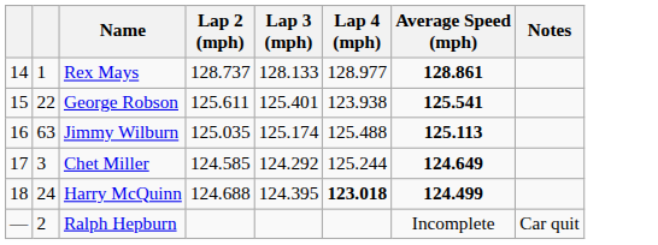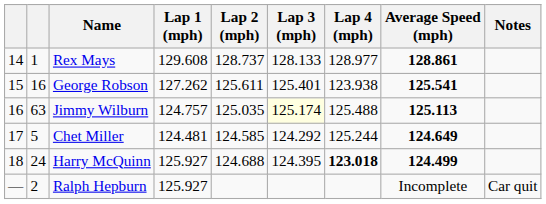+ column: Lap 1 (mph) | 129.608 | 127.262 | 124.757 | 124.481 | 125.927 | 125.927
George Robson | column 2: 22 -> 16
Jimmy Wilburn | Lap 3 (mph): no background -> lightyellow background
Chet Miller | column 2: 3 -> 5
